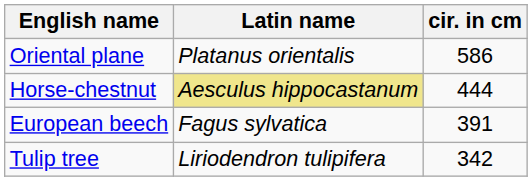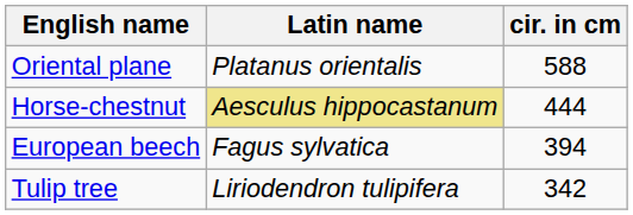Oriental plane | cir. in cm: 586 -> 588
European beech | cir. in cm: 391 -> 394
